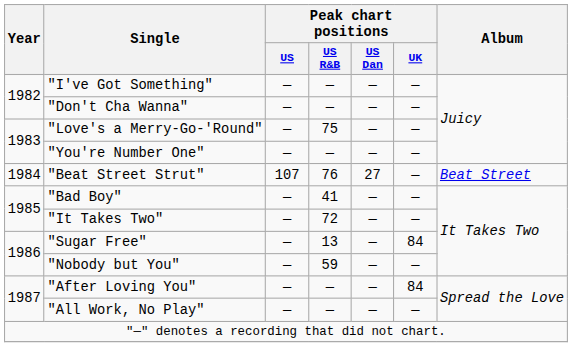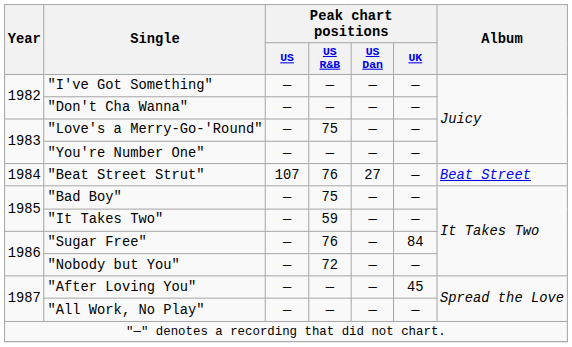"Bad Boy" | Peak chart positions / US R&B: 41 -> 75
"It Takes Two" | Peak chart positions / US R&B: 72 -> 59
"Sugar Free" | Peak chart positions / US R&B: 13 -> 76
"Nobody but You" | Peak chart positions / US R&B: 59 -> 72
"After Loving You" | Peak chart positions / UK: 84 -> 45
